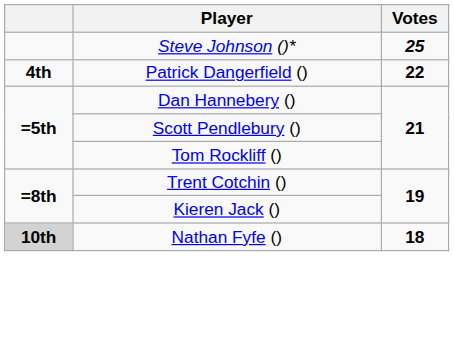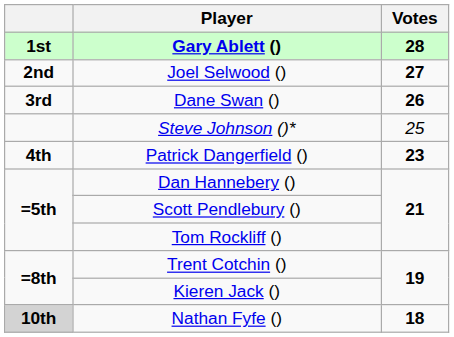+ row: 1st | Gary Ablett () | 28
+ row: 2nd | Joel Selwood () | 27
+ row: 3rd | Dane Swan () | 26
Steve Johnson ()* | Votes: bold -> normal
Patrick Dangerfield () | Votes: 22 -> 23
